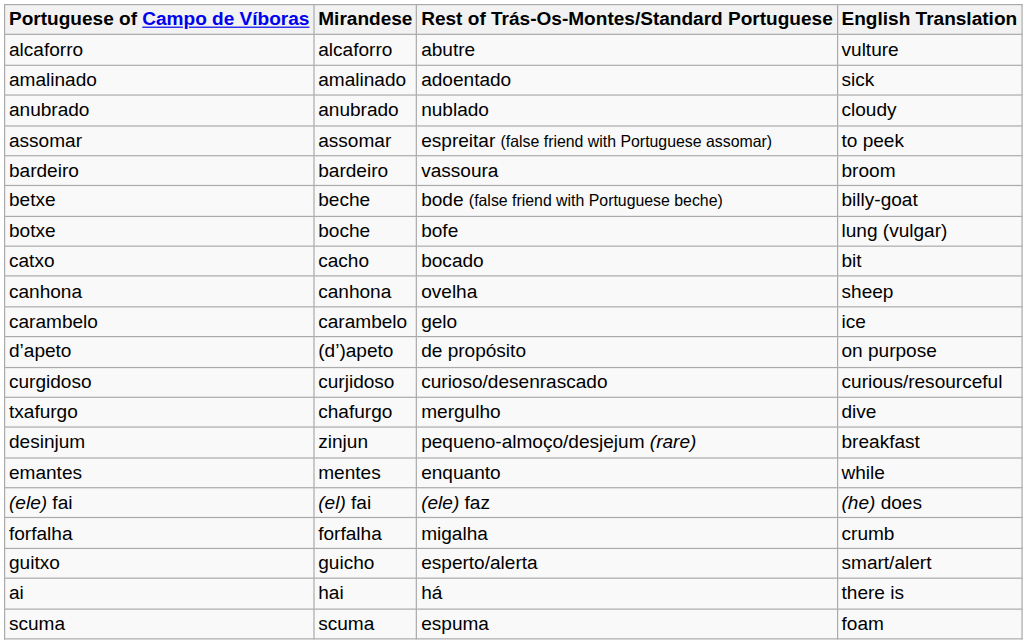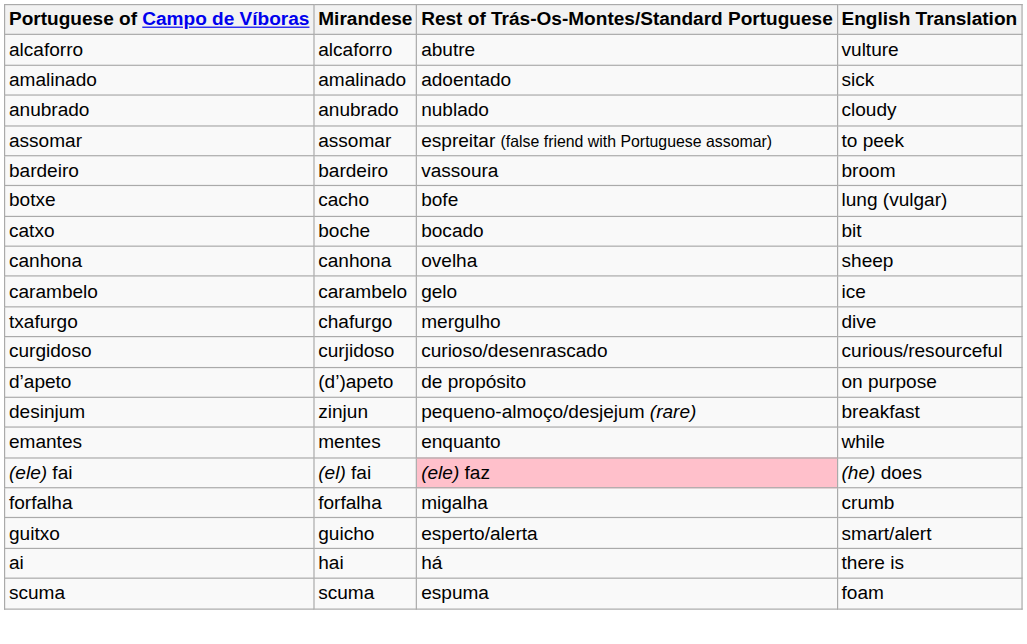- row: betxe | beche | bode (false friend with Portuguese beche) | billy-goat
botxe | Mirandese: boche -> cacho
catxo | Mirandese: cacho -> boche
rows swapped: txafurgo <-> d’apeto
(ele) fai | Rest of Trás-Os-Montes/Standard Portuguese: no background -> pink background
